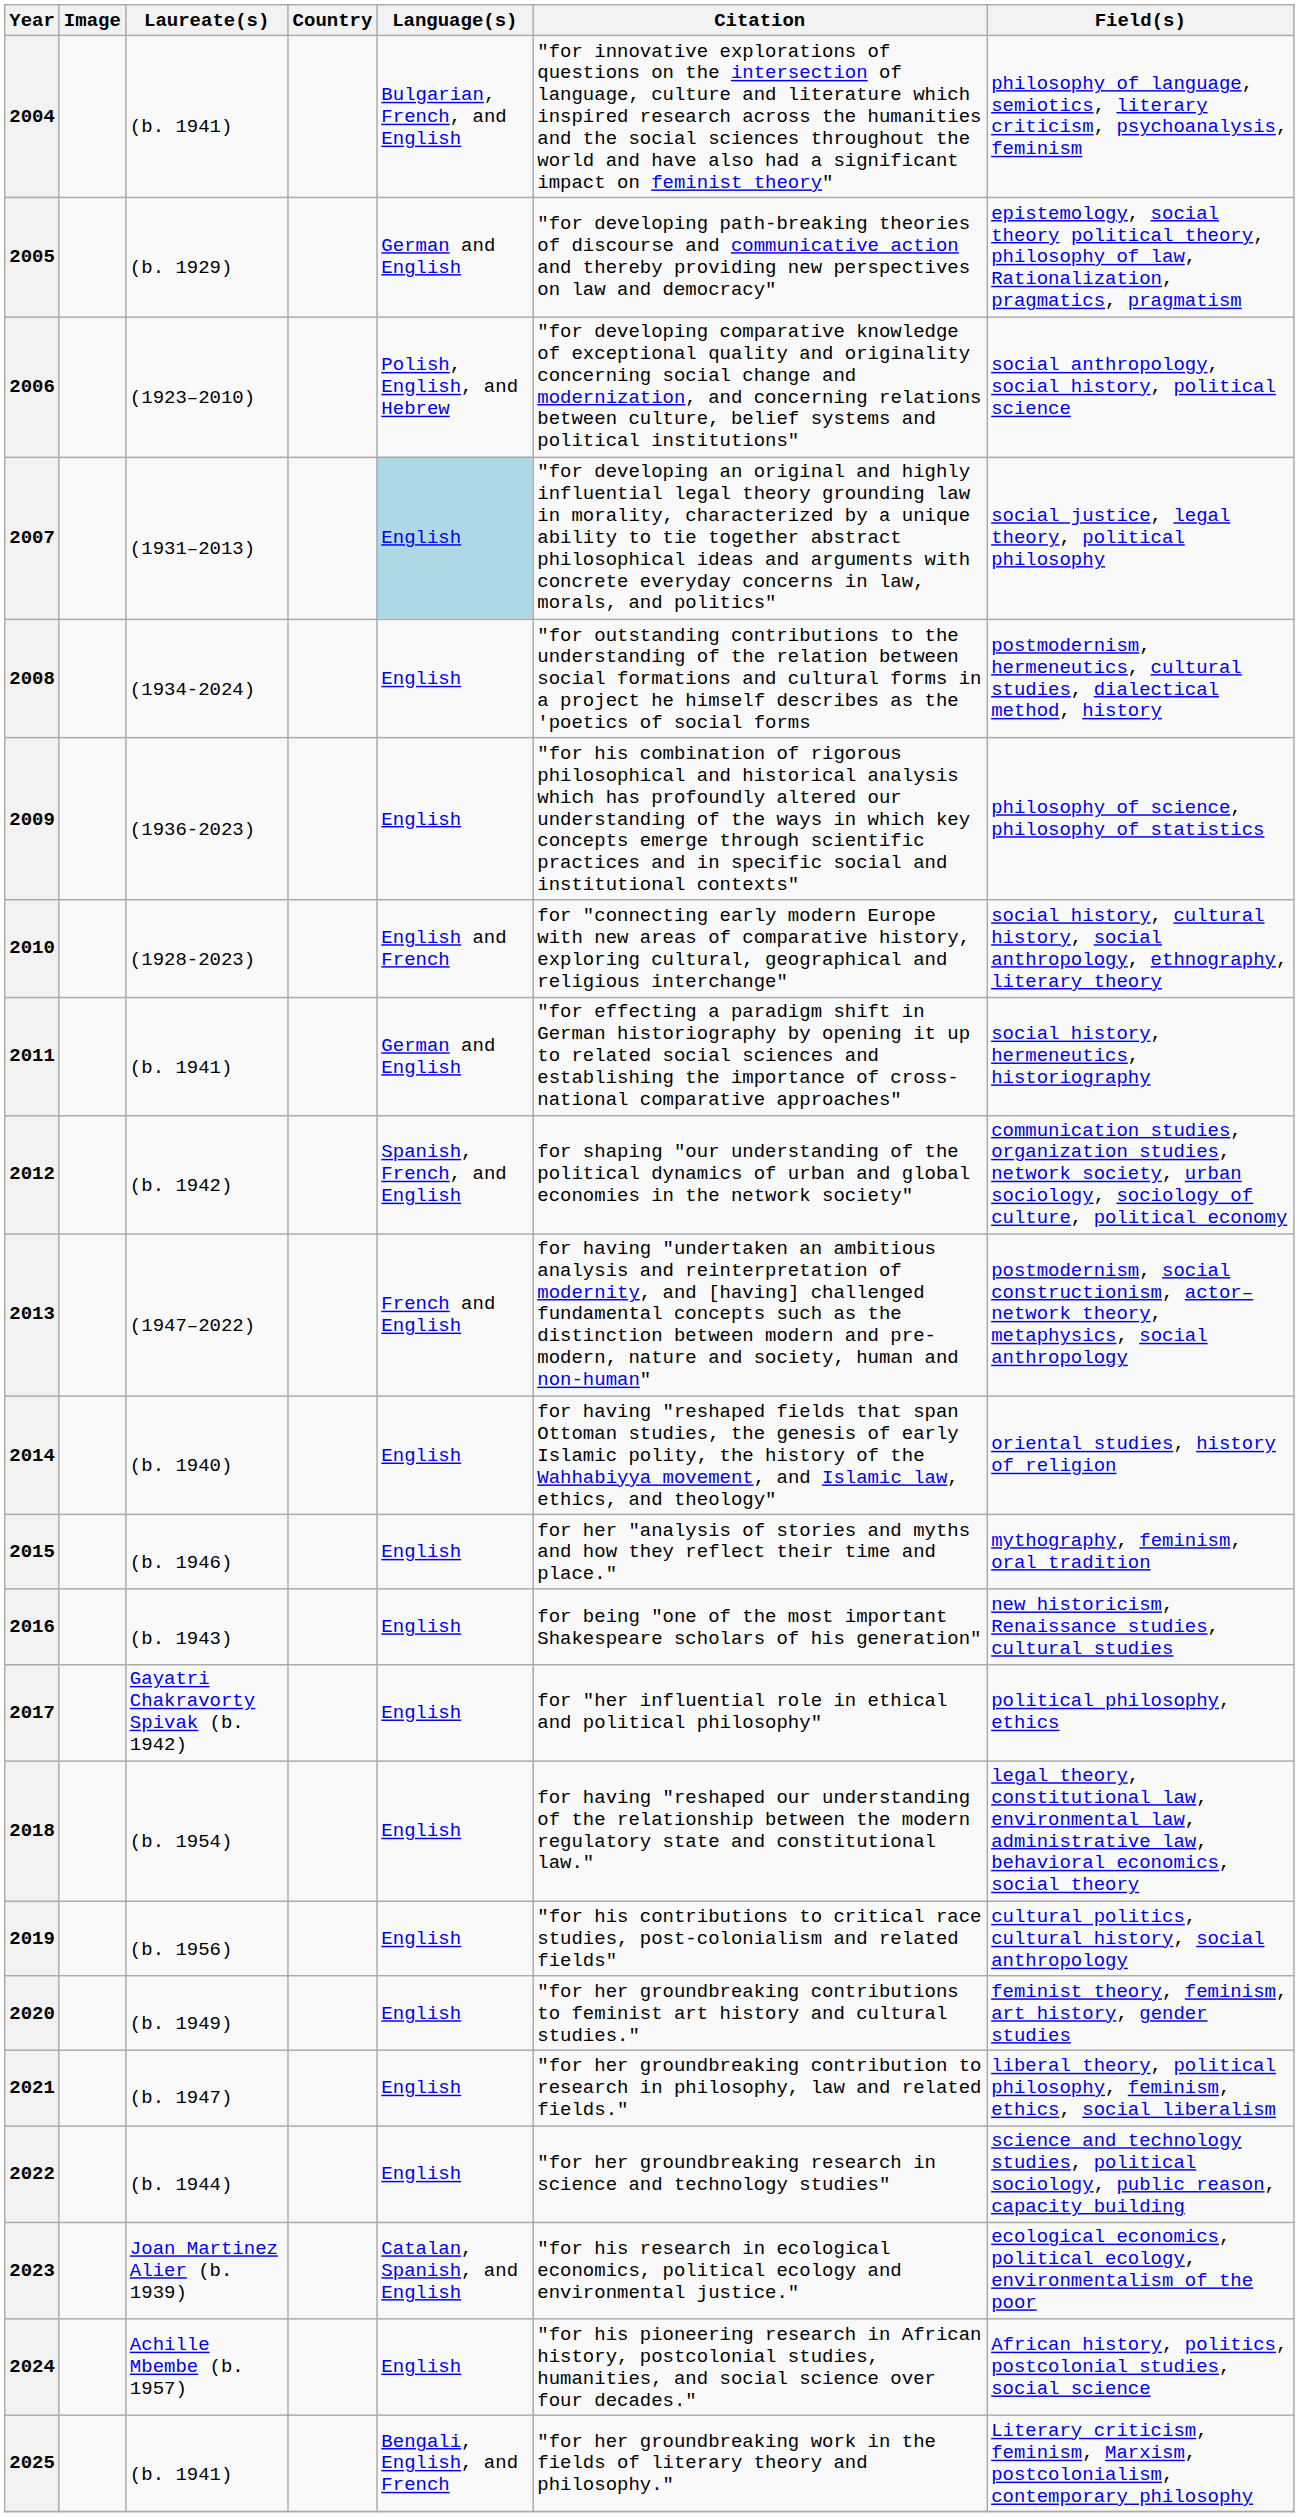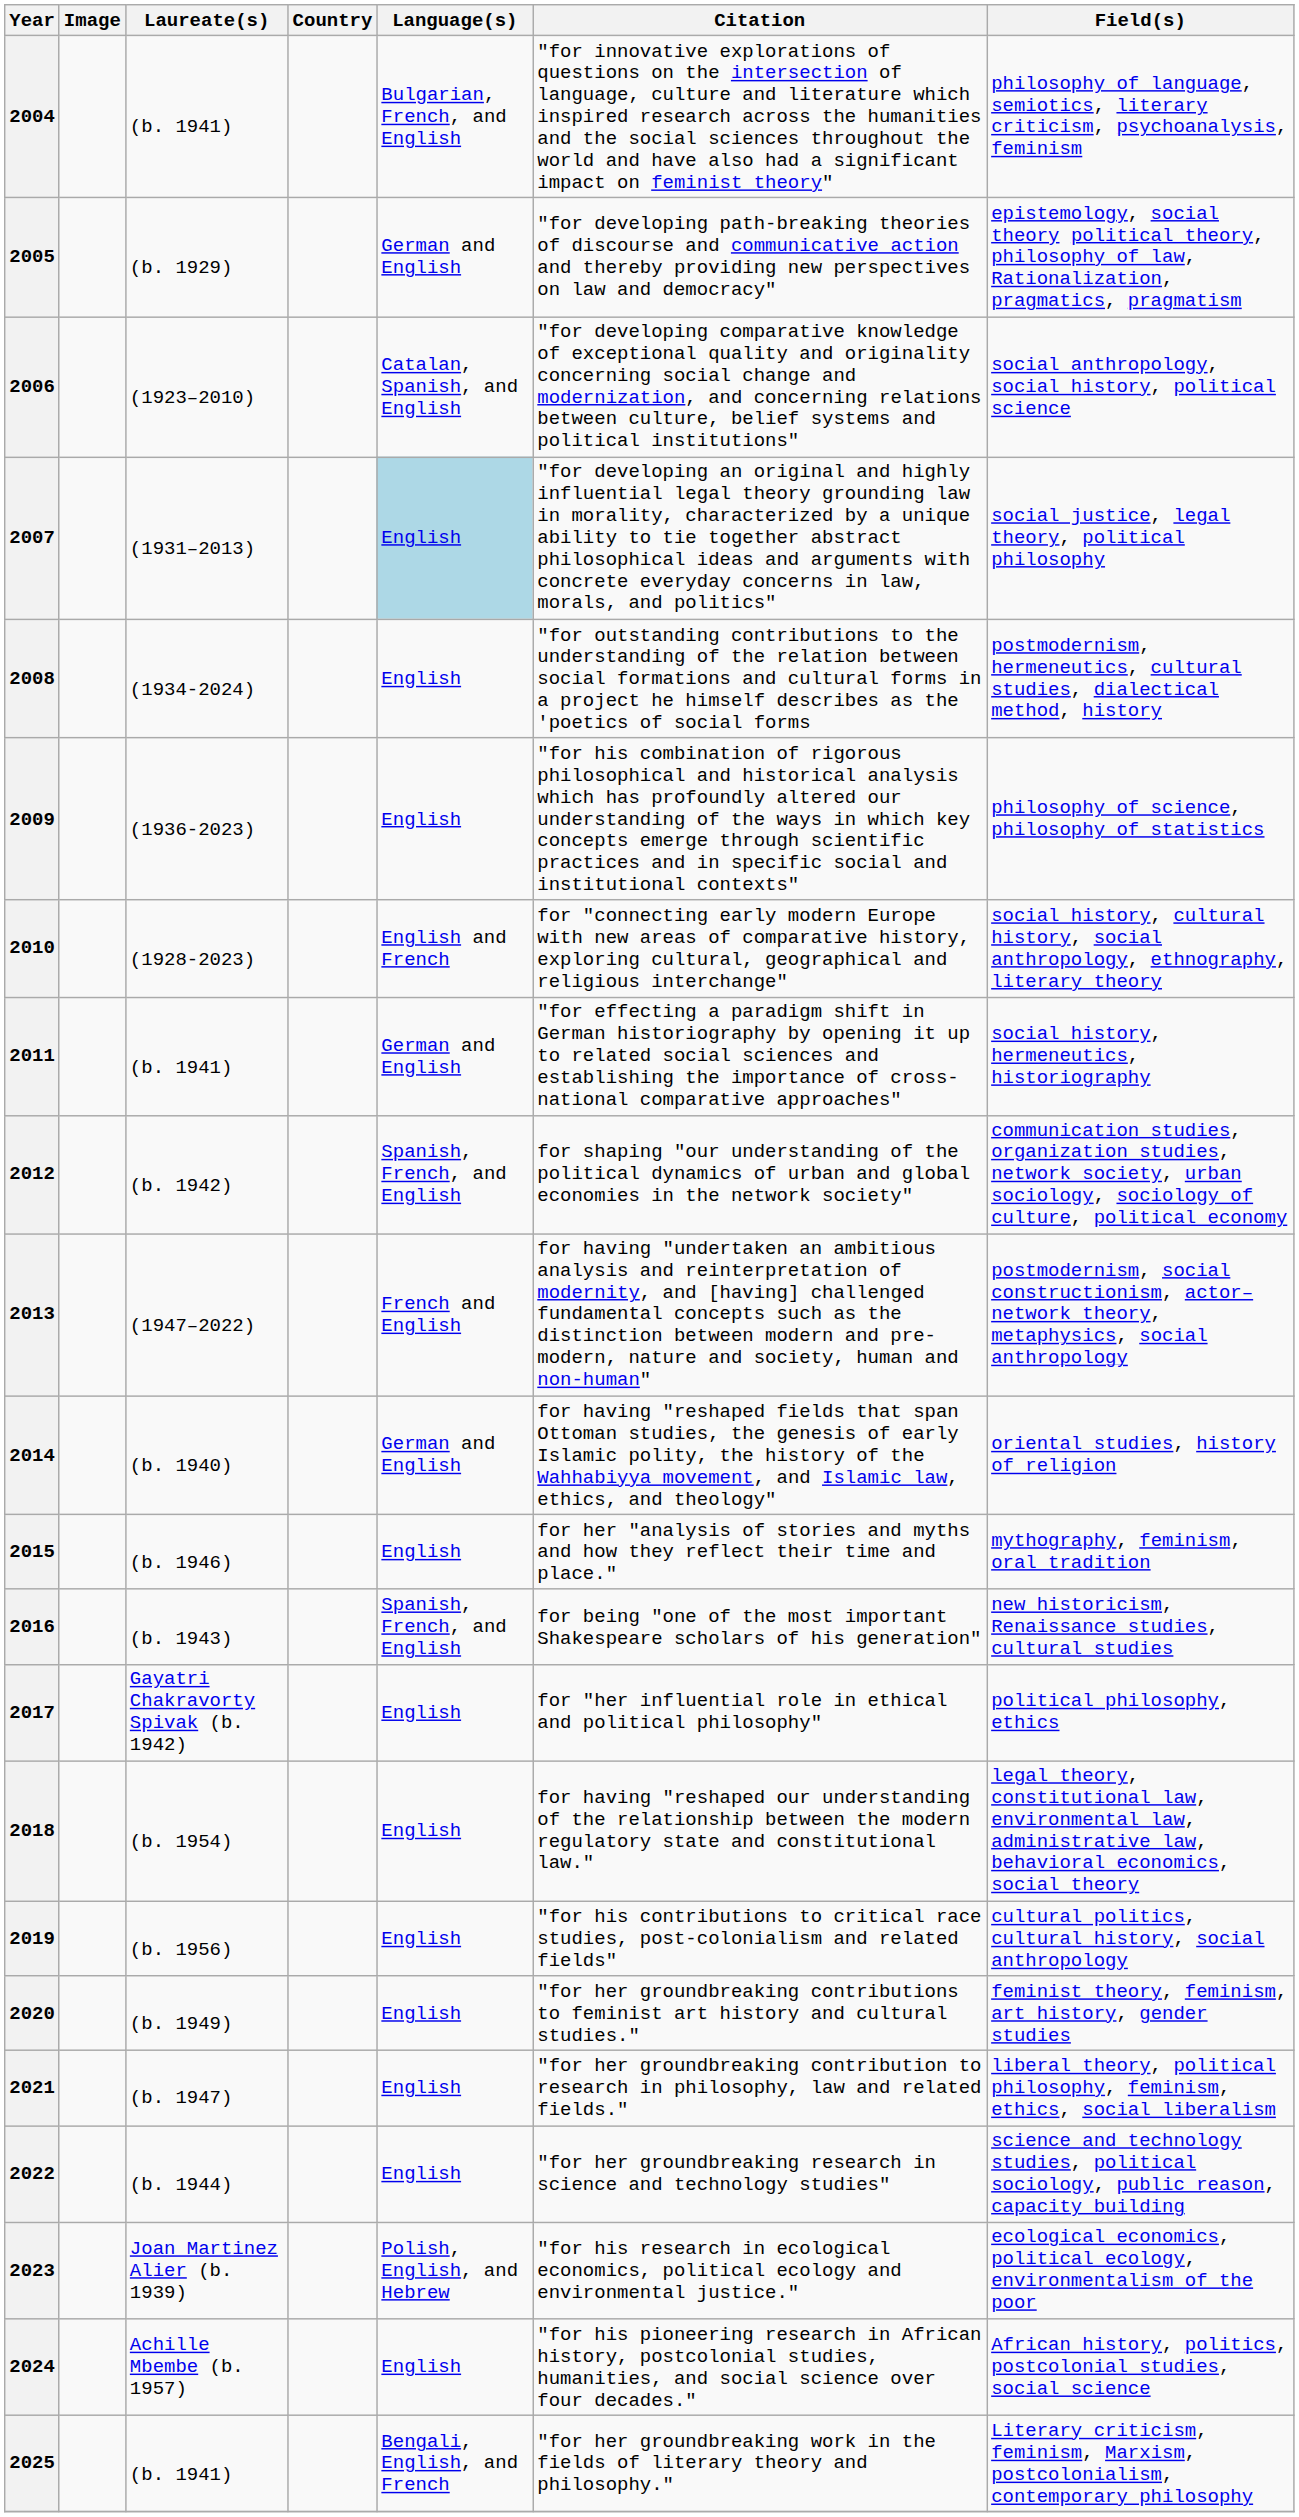2006 | Language(s): Polish, English, and Hebrew -> Catalan, Spanish, and English
2014 | Language(s): English -> German and English
2016 | Language(s): English -> Spanish, French, and English
2023 | Language(s): Catalan, Spanish, and English -> Polish, English, and Hebrew
